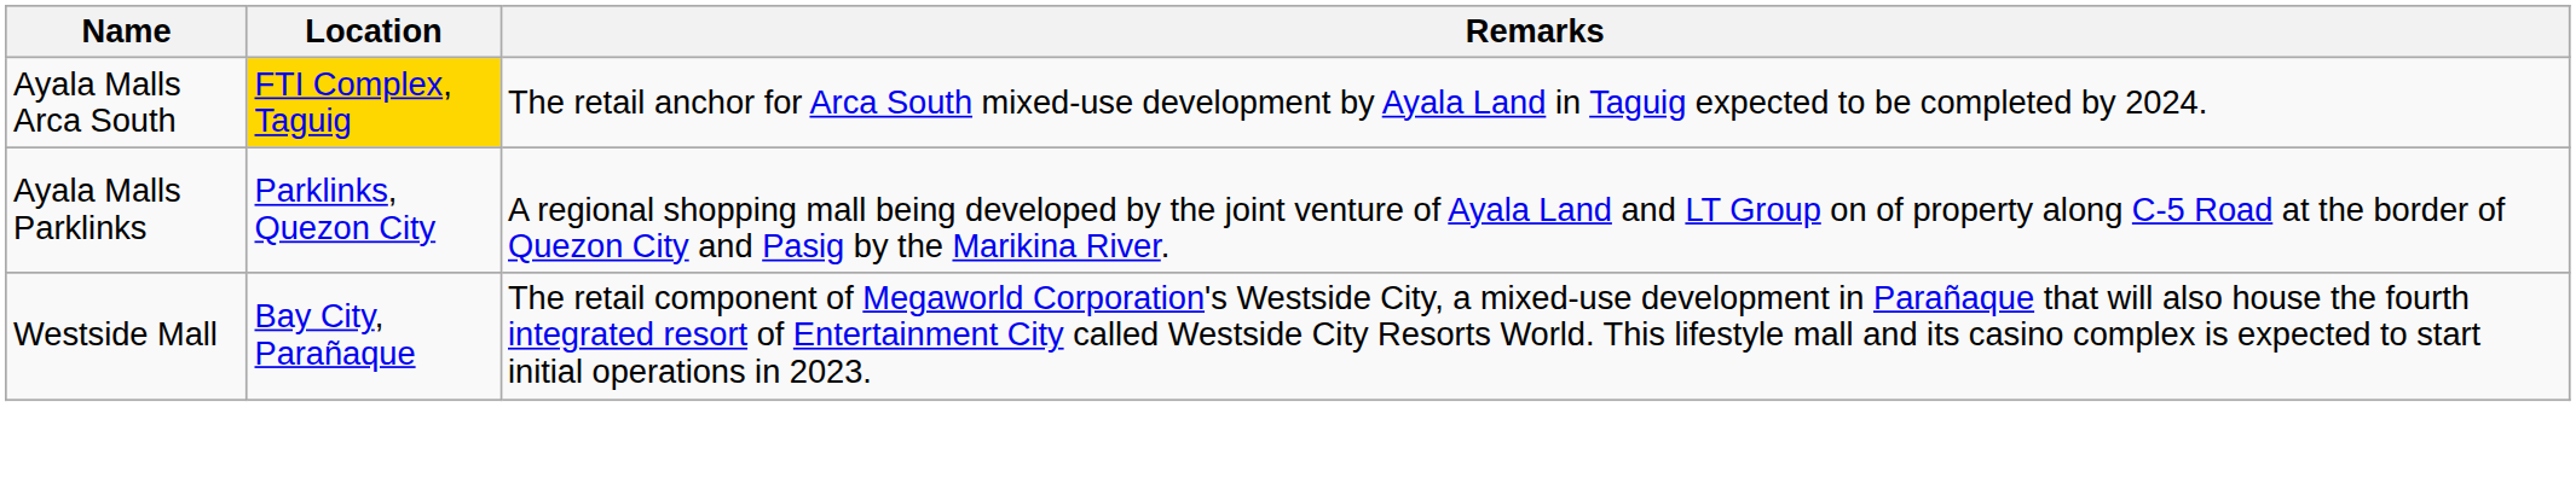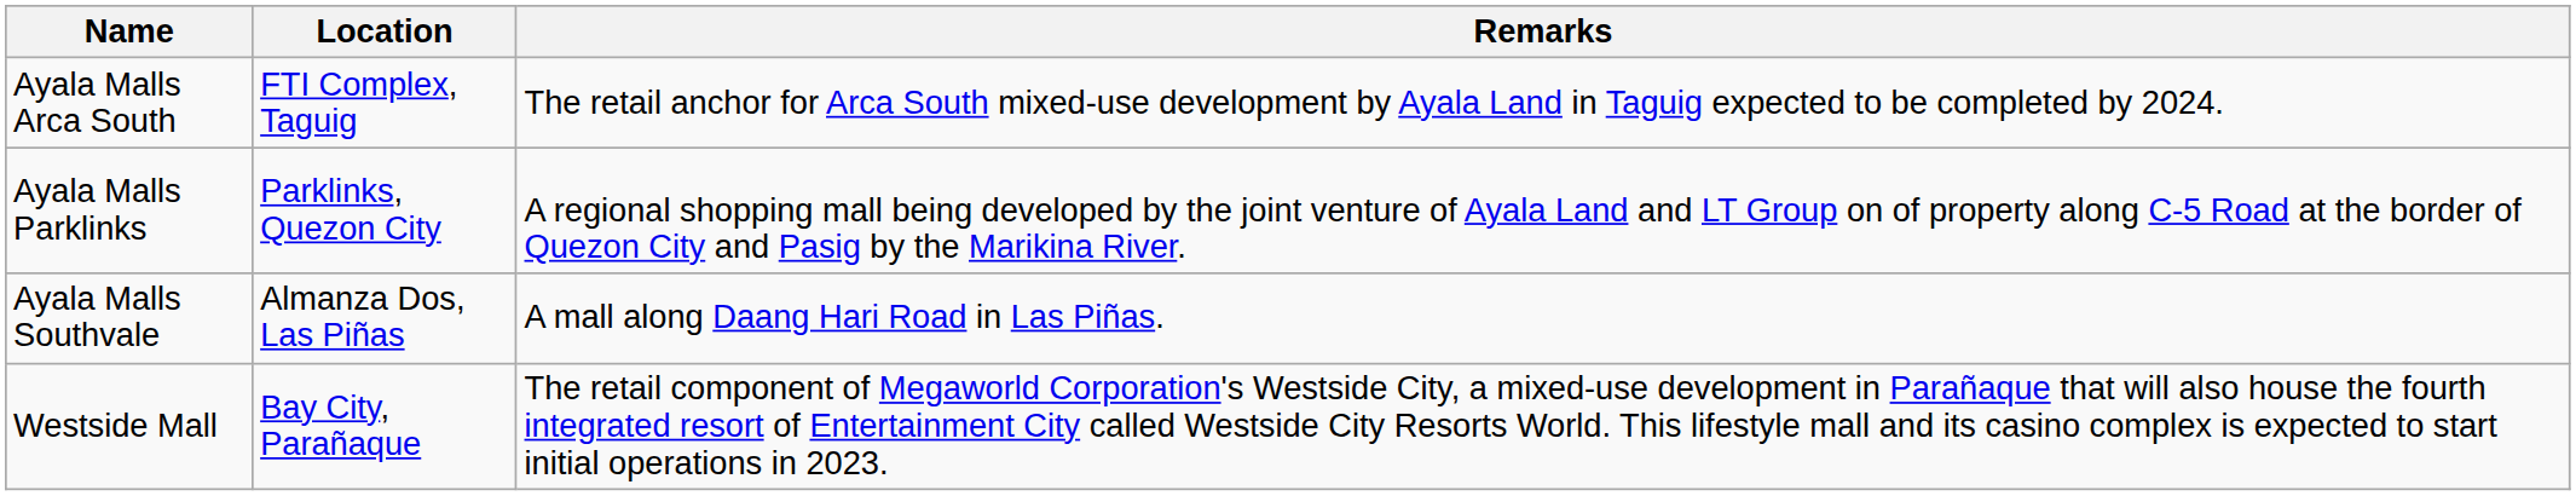Ayala Malls Arca South | Location: gold background -> no background
+ row: Ayala Malls Southvale | Almanza Dos, Las Piñas | A mall along Daang Hari Road in Las Piñas.
